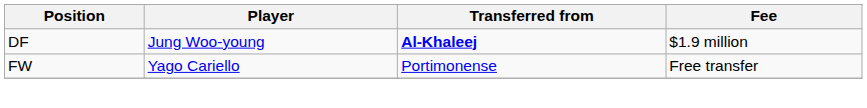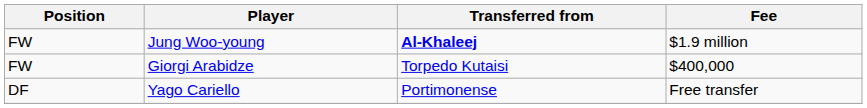Jung Woo-young | Position: DF -> FW
+ row: FW | Giorgi Arabidze | Torpedo Kutaisi | $400,000
Yago Cariello | Position: FW -> DF
